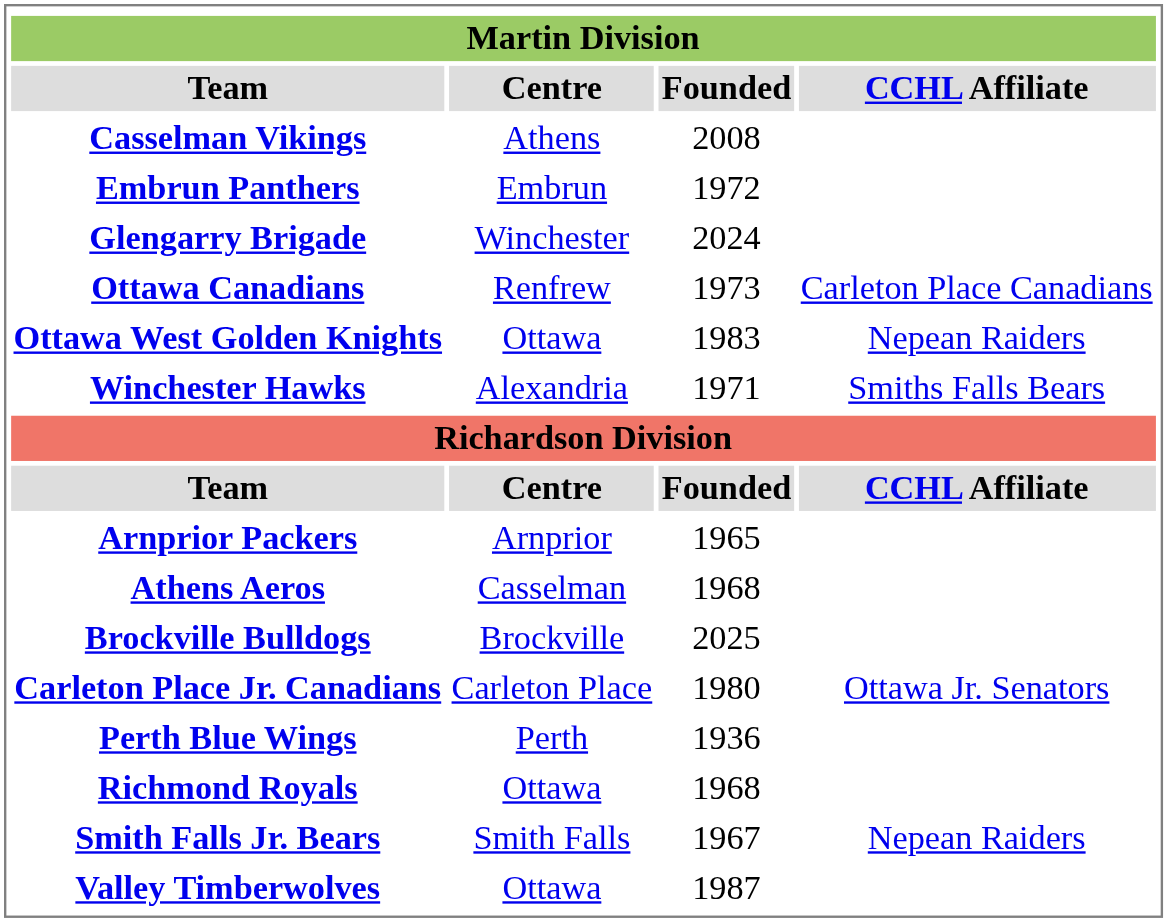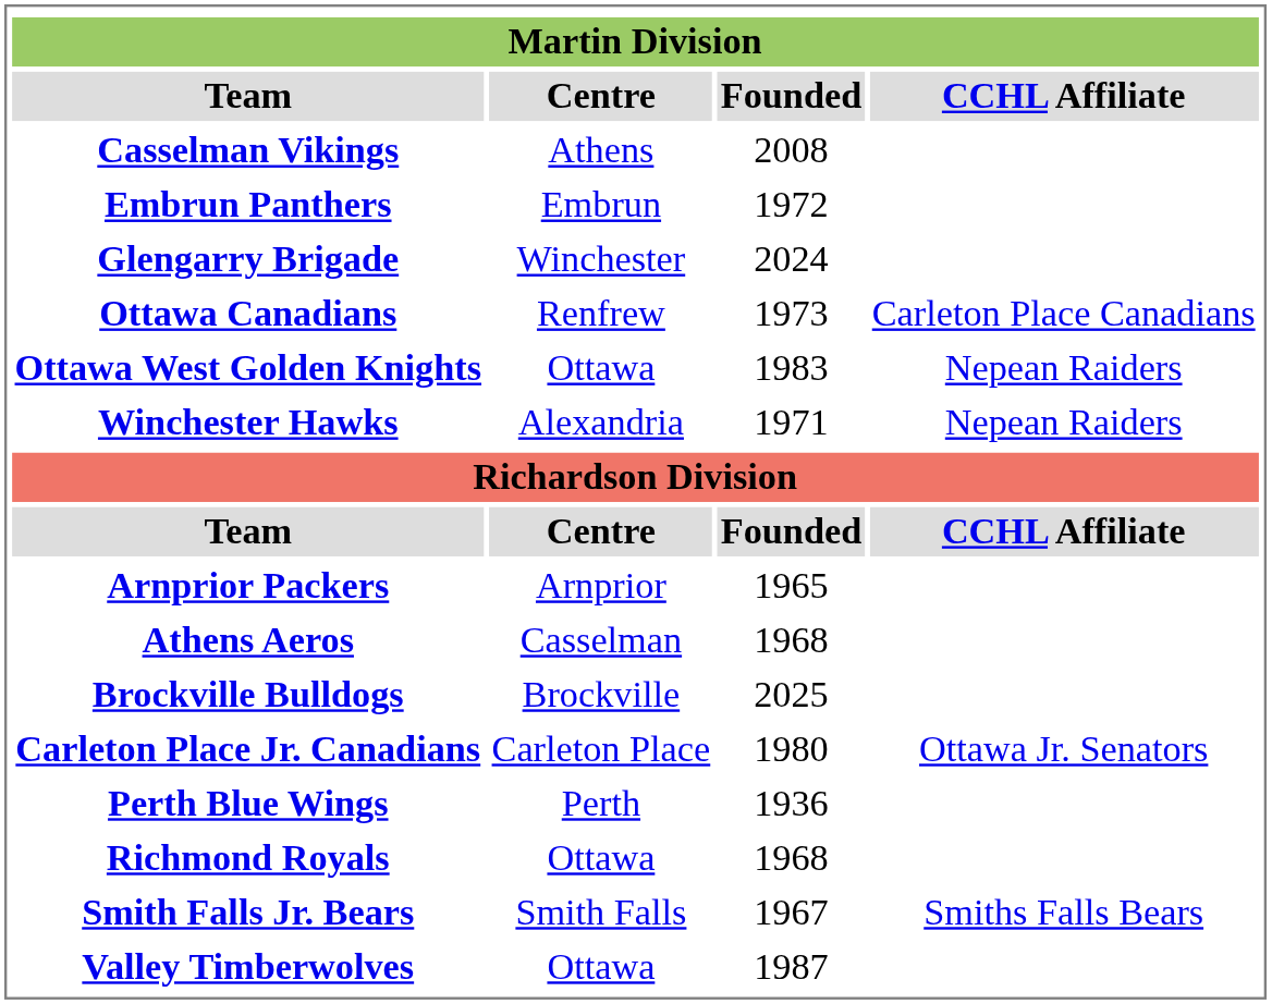Winchester Hawks | column 4: Smiths Falls Bears -> Nepean Raiders
Smith Falls Jr. Bears | column 4: Nepean Raiders -> Smiths Falls Bears
